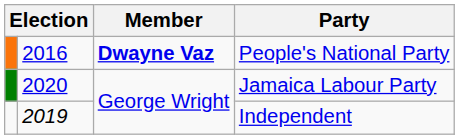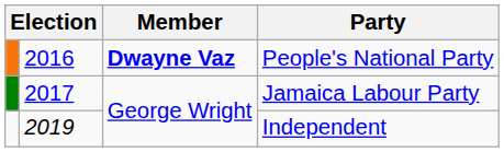Jamaica Labour Party | column 2: 2020 -> 2017
